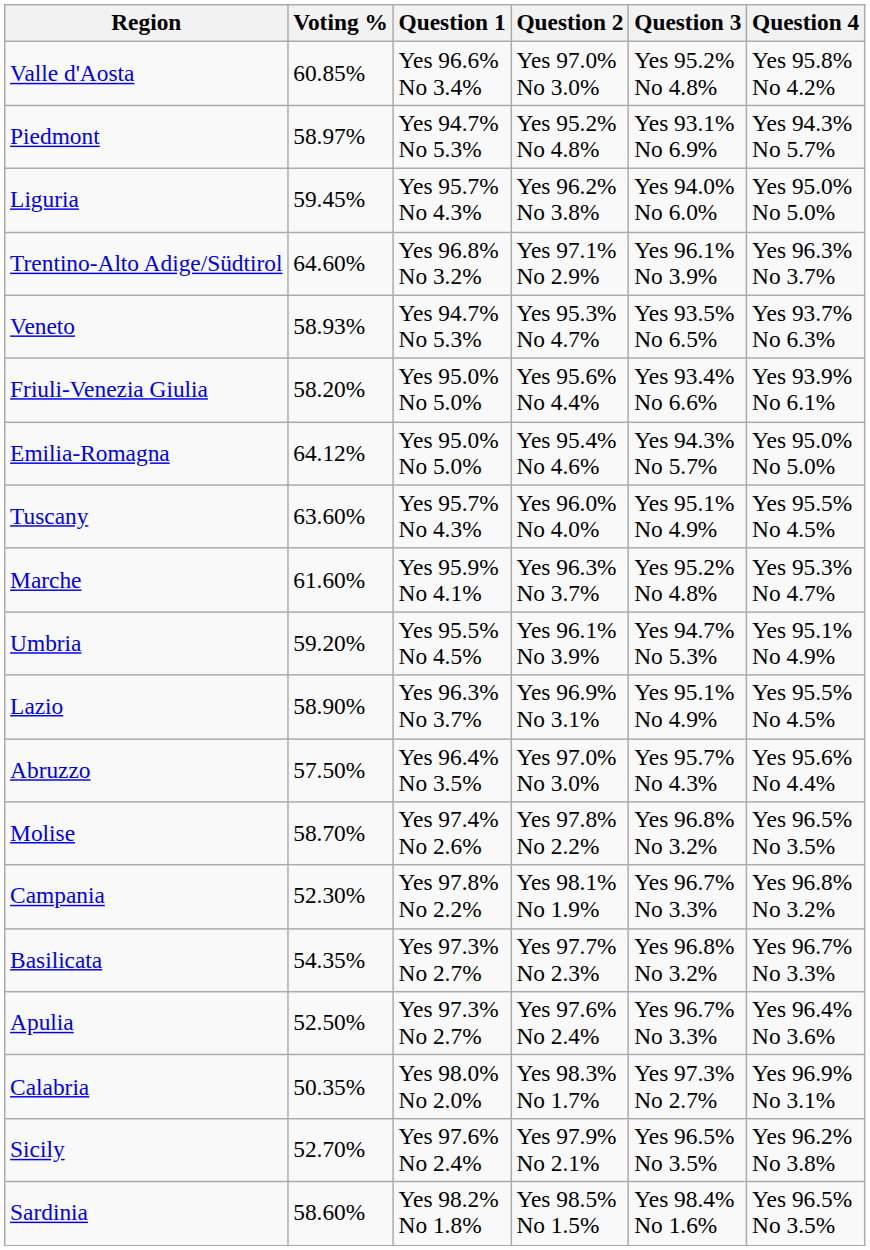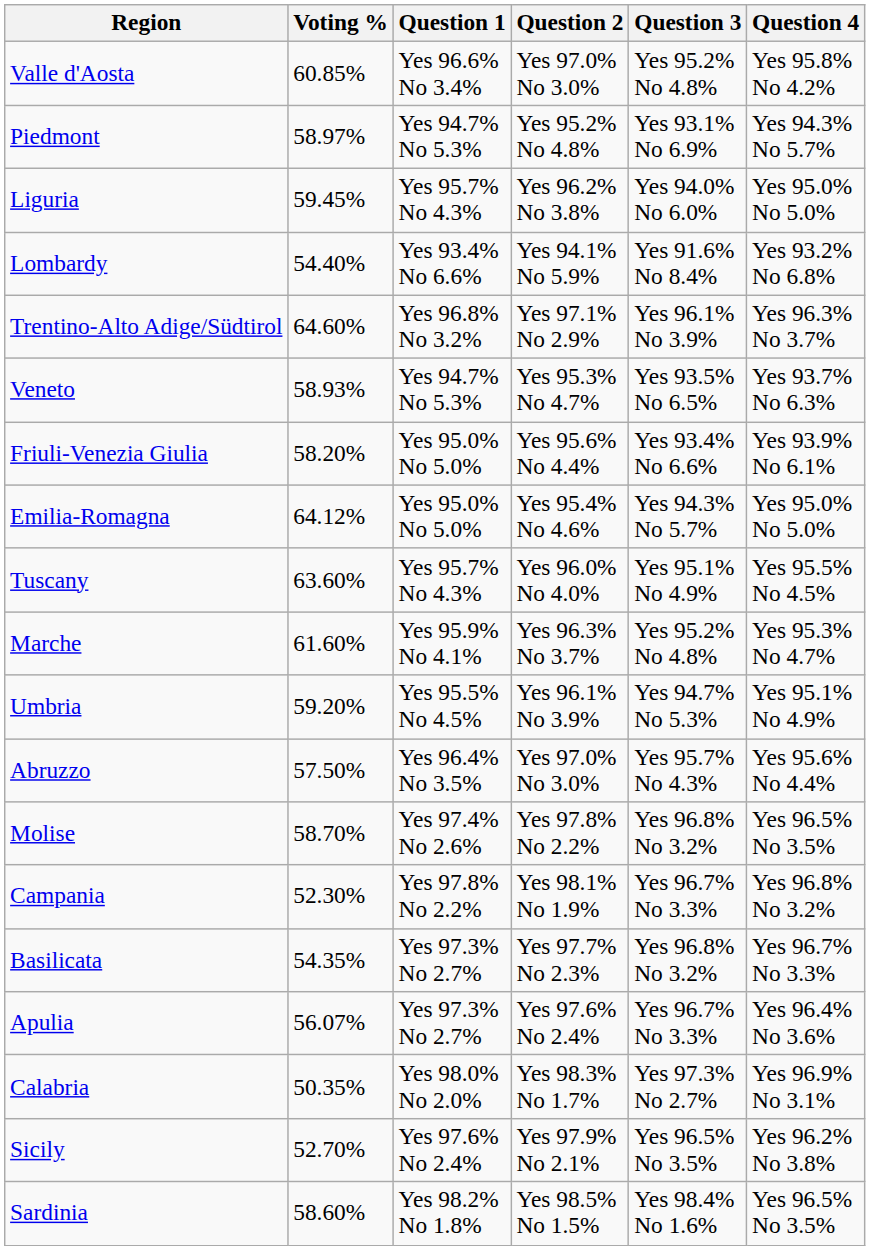+ row: Lombardy | 54.40% | Yes 93.4% No 6.6% | Yes 94.1% No 5.9% | Yes 91.6% No 8.4% | Yes 93.2% No 6.8%
- row: Lazio | 58.90% | Yes 96.3% No 3.7% | Yes 96.9% No 3.1% | Yes 95.1% No 4.9% | Yes 95.5% No 4.5%
Apulia | Voting %: 52.50% -> 56.07%
